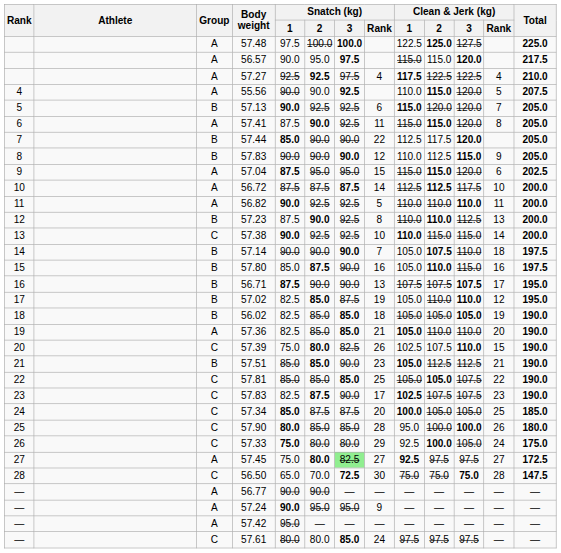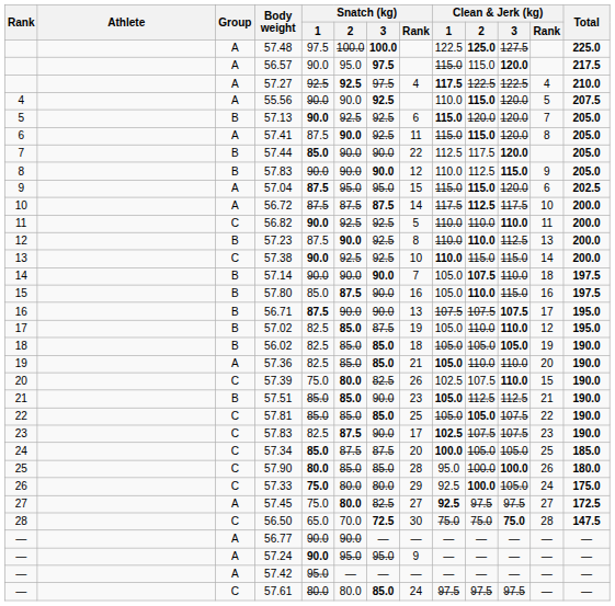56.72 | Clean & Jerk (kg) / 1: 112.5 -> 117.5
56.82 | Group: A -> C
57.45 | Snatch (kg) / 3: lightgreen background -> no background
